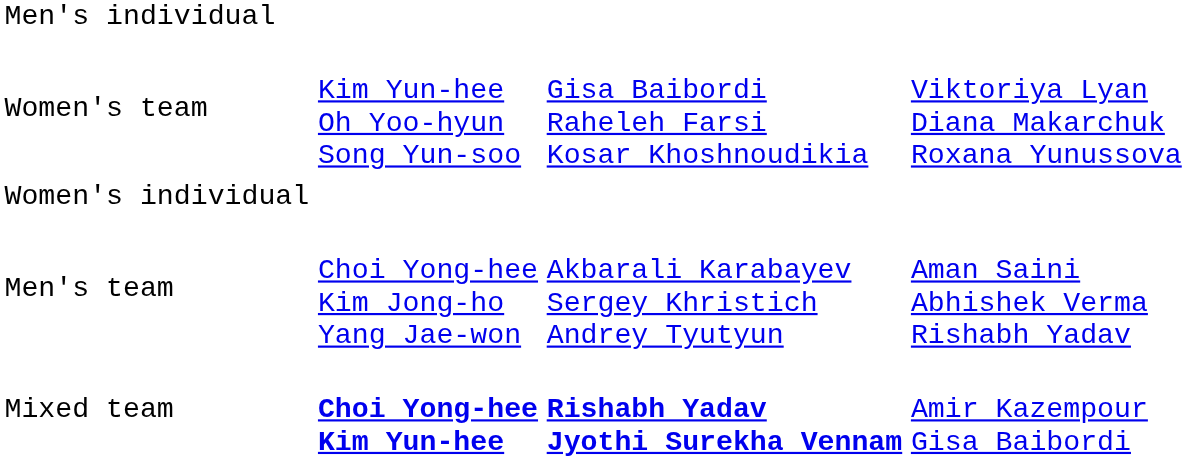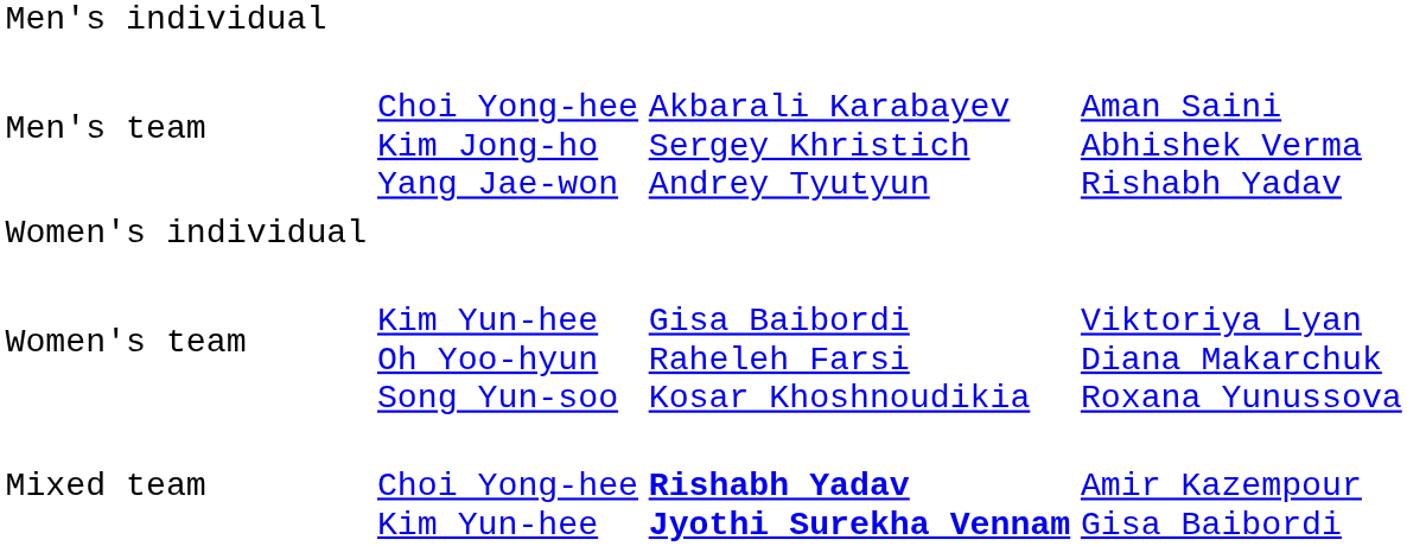rows swapped: Men's team <-> Women's team
Mixed team | column 2: bold -> normal
